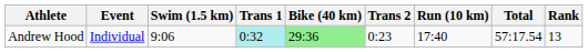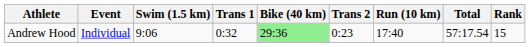Andrew Hood | Trans 1: paleturquoise background -> no background
Andrew Hood | Rank: 13 -> 15
